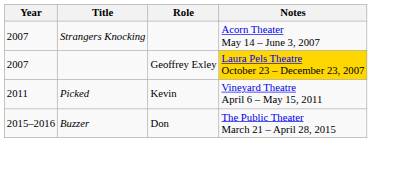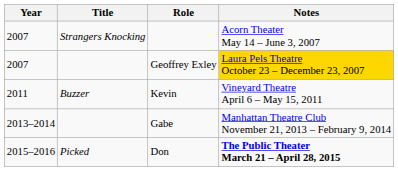Kevin | Title: Picked -> Buzzer
+ row: 2013–2014 | Gabe | Manhattan Theatre Club November 21, 2013 – February 9, 2014
Don | Title: Buzzer -> Picked
Don | Notes: normal -> bold
